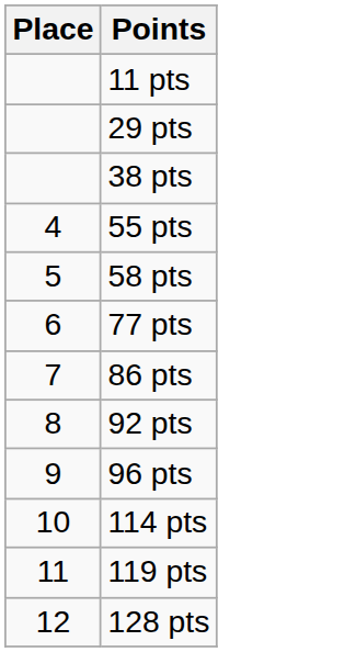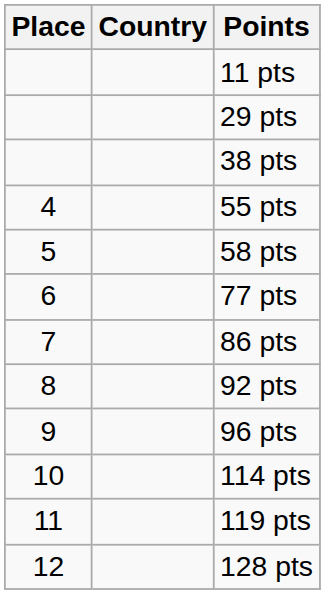+ column: Country
